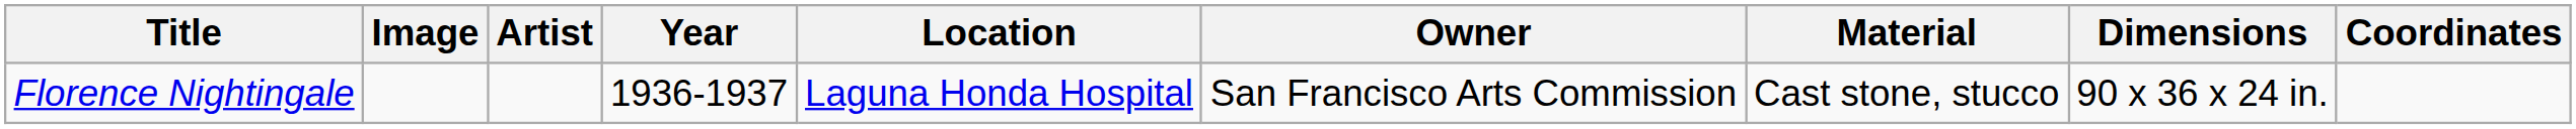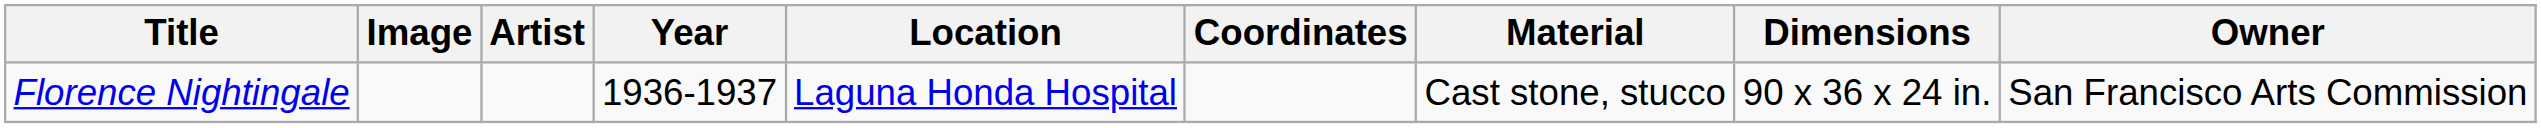columns swapped: Coordinates <-> Owner
